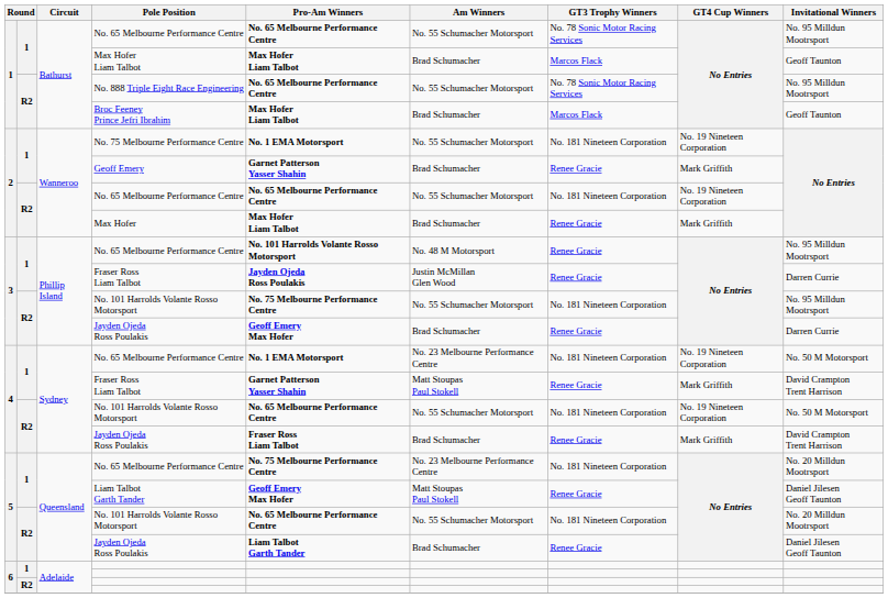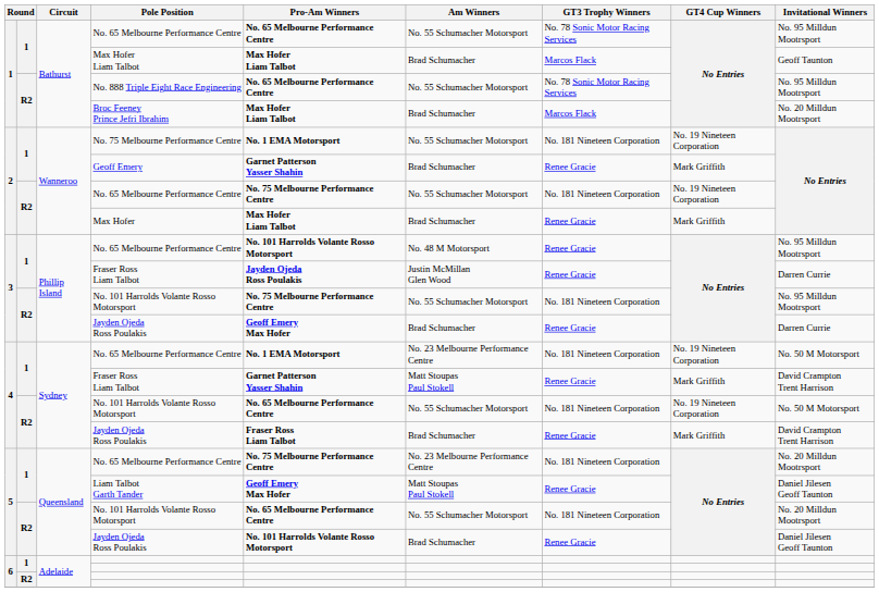Broc Feeney Prince Jefri Ibrahim | Invitational Winners: Geoff Taunton -> No. 20 Milldun Mootrsport
2 / No. 65 Melbourne Performance Centre | Pro-Am Winners: No. 65 Melbourne Performance Centre -> No. 75 Melbourne Performance Centre
5 / Jayden Ojeda Ross Poulakis | Pro-Am Winners: Liam Talbot Garth Tander -> No. 101 Harrolds Volante Rosso Motorsport
